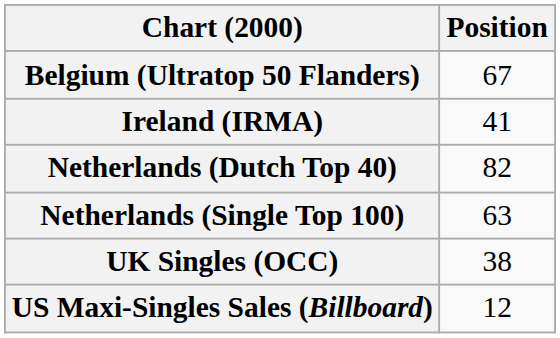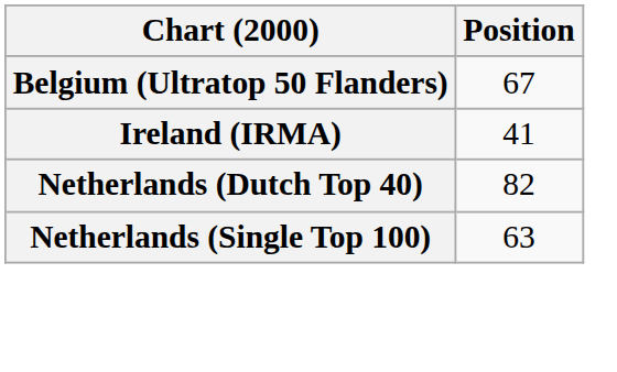- row: UK Singles (OCC) | 38
- row: US Maxi-Singles Sales (Billboard) | 12
